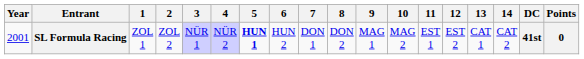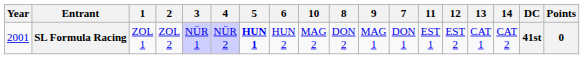columns swapped: 7 <-> 10
